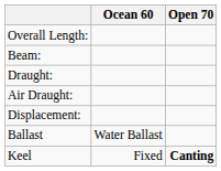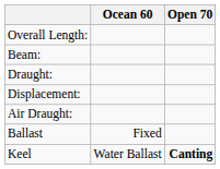rows swapped: Air Draught: <-> Displacement:
Ballast | Ocean 60: Water Ballast -> Fixed
Keel | Ocean 60: Fixed -> Water Ballast
